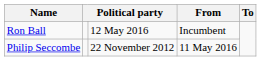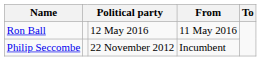Ron Ball | From: Incumbent -> 11 May 2016
Philip Seccombe | From: 11 May 2016 -> Incumbent
